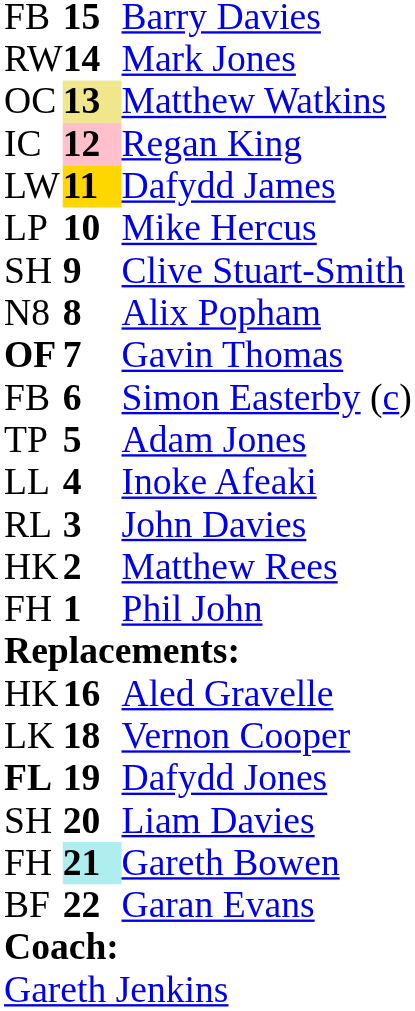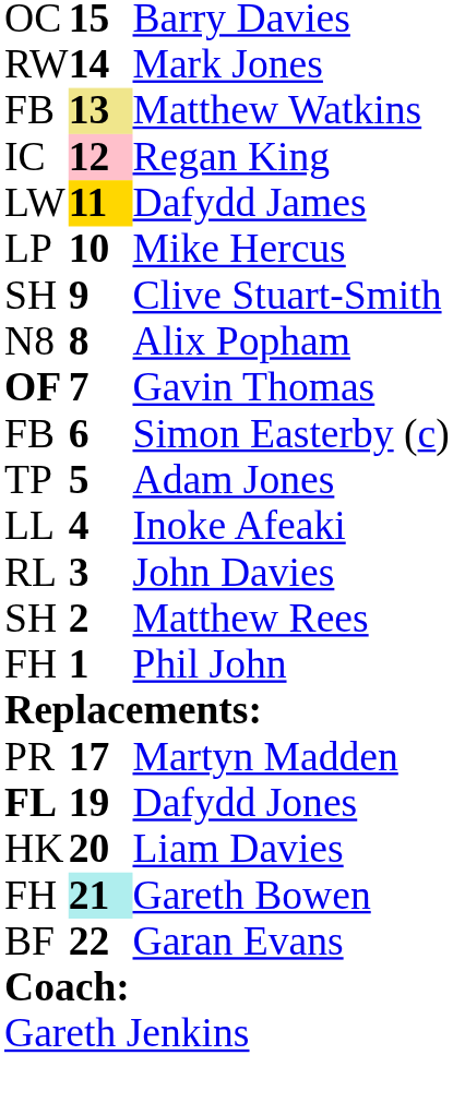Barry Davies | column 1: FB -> OC
Matthew Watkins | column 1: OC -> FB
Matthew Rees | column 1: HK -> SH
- row: HK | 16 | Aled Gravelle
+ row: PR | 17 | Martyn Madden
- row: LK | 18 | Vernon Cooper
Liam Davies | column 1: SH -> HK
